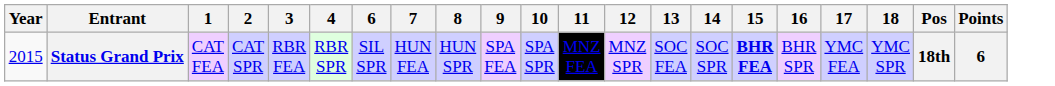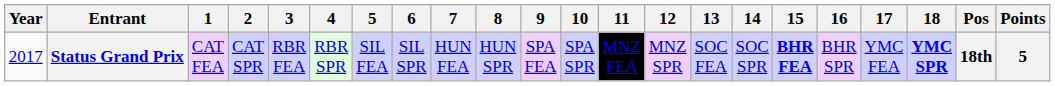+ column: 5 | SIL FEA
Status Grand Prix | Year: 2015 -> 2017
Status Grand Prix | 18: normal -> bold
Status Grand Prix | Points: 6 -> 5
